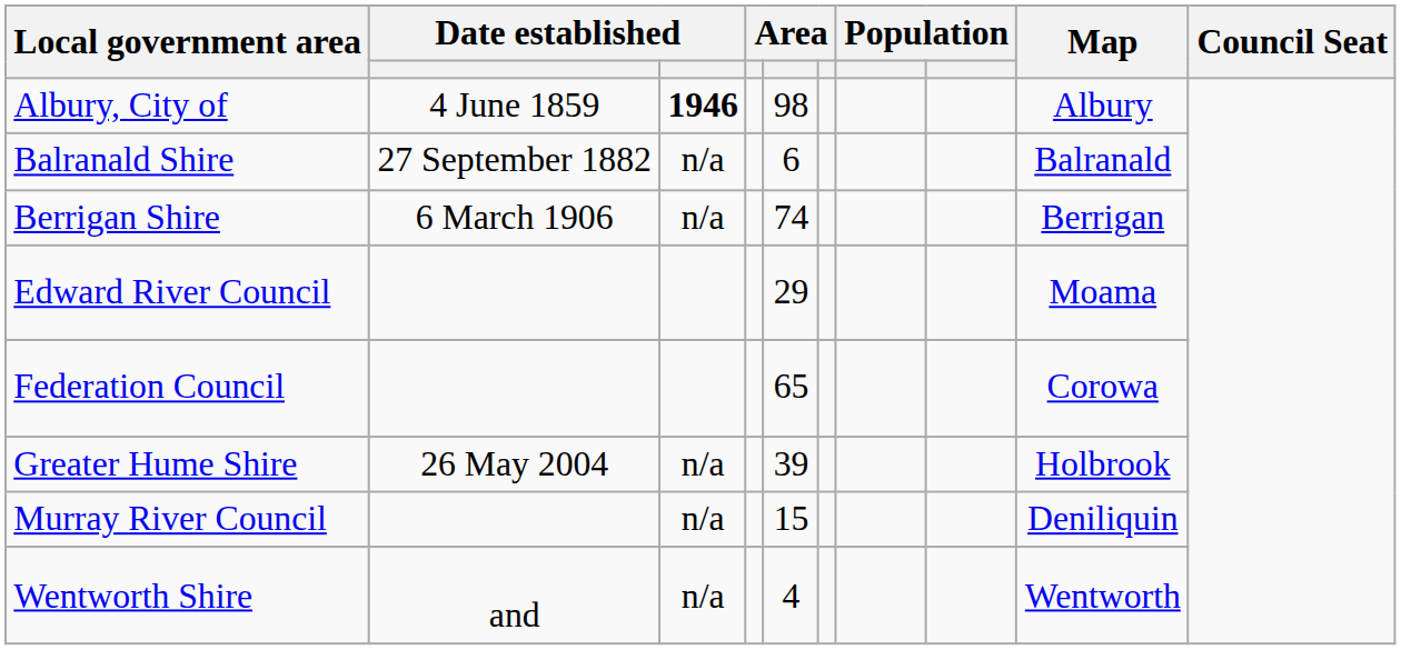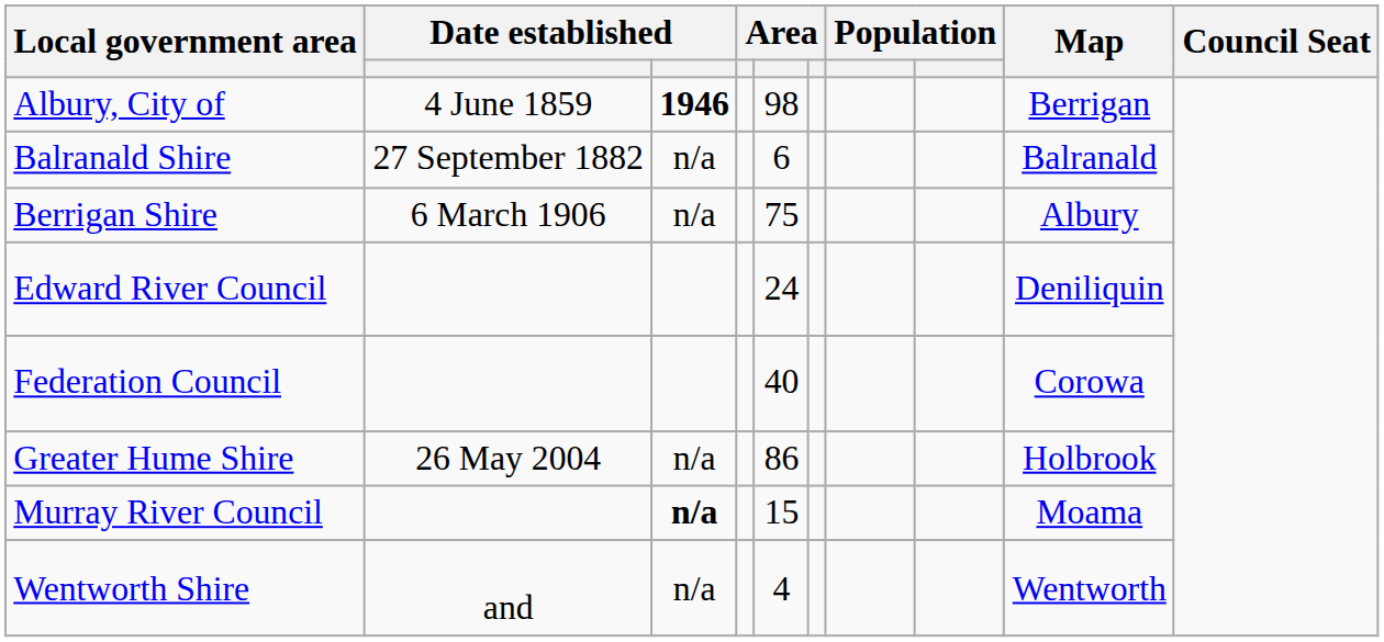Albury, City of | Map: Albury -> Berrigan
Berrigan Shire | column 5: 74 -> 75
Berrigan Shire | Map: Berrigan -> Albury
Edward River Council | column 5: 29 -> 24
Edward River Council | Map: Moama -> Deniliquin
Federation Council | column 5: 65 -> 40
Greater Hume Shire | column 5: 39 -> 86
Murray River Council | column 3: normal -> bold
Murray River Council | Map: Deniliquin -> Moama
